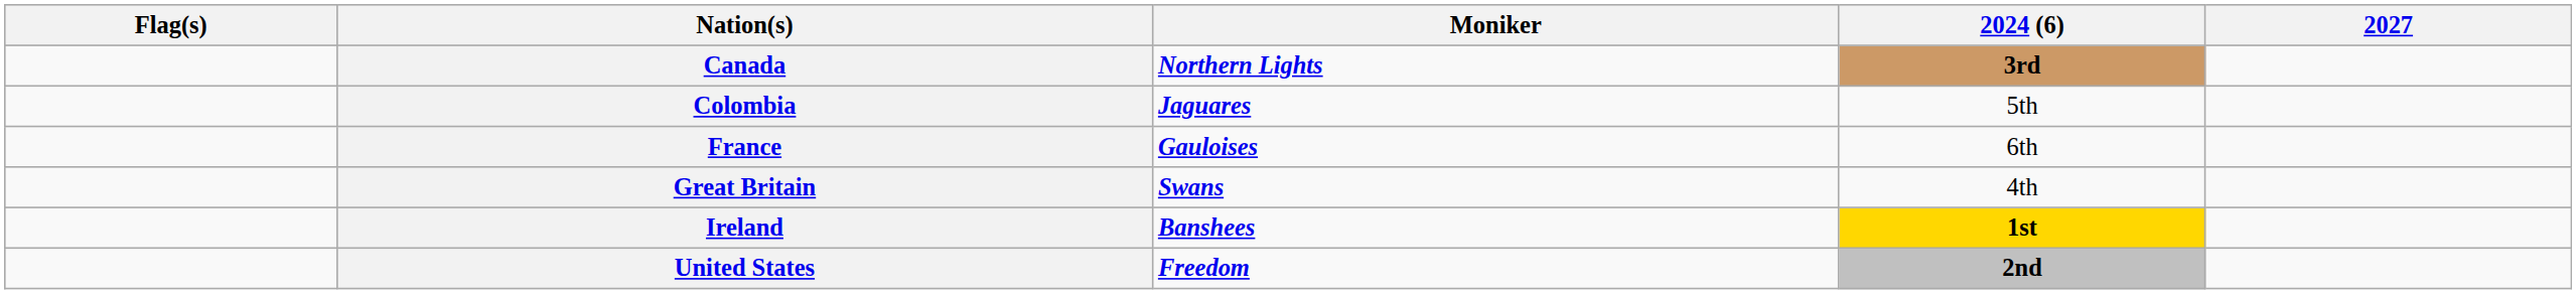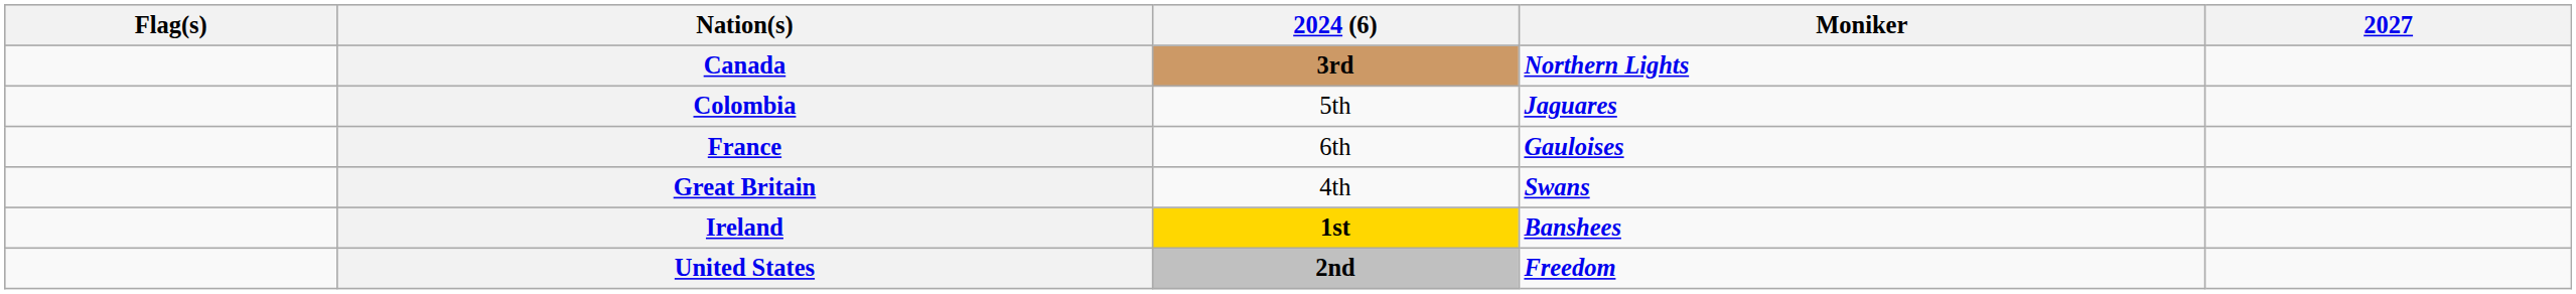columns swapped: Moniker <-> 2024 (6)
